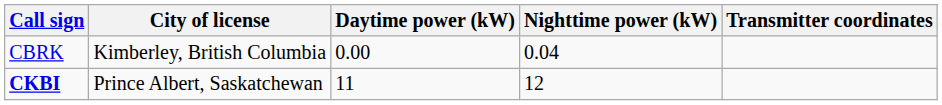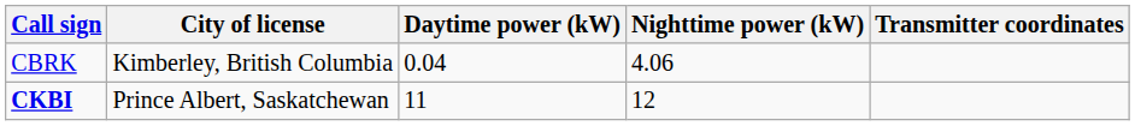CBRK | Daytime power (kW): 0.00 -> 0.04
CBRK | Nighttime power (kW): 0.04 -> 4.06
